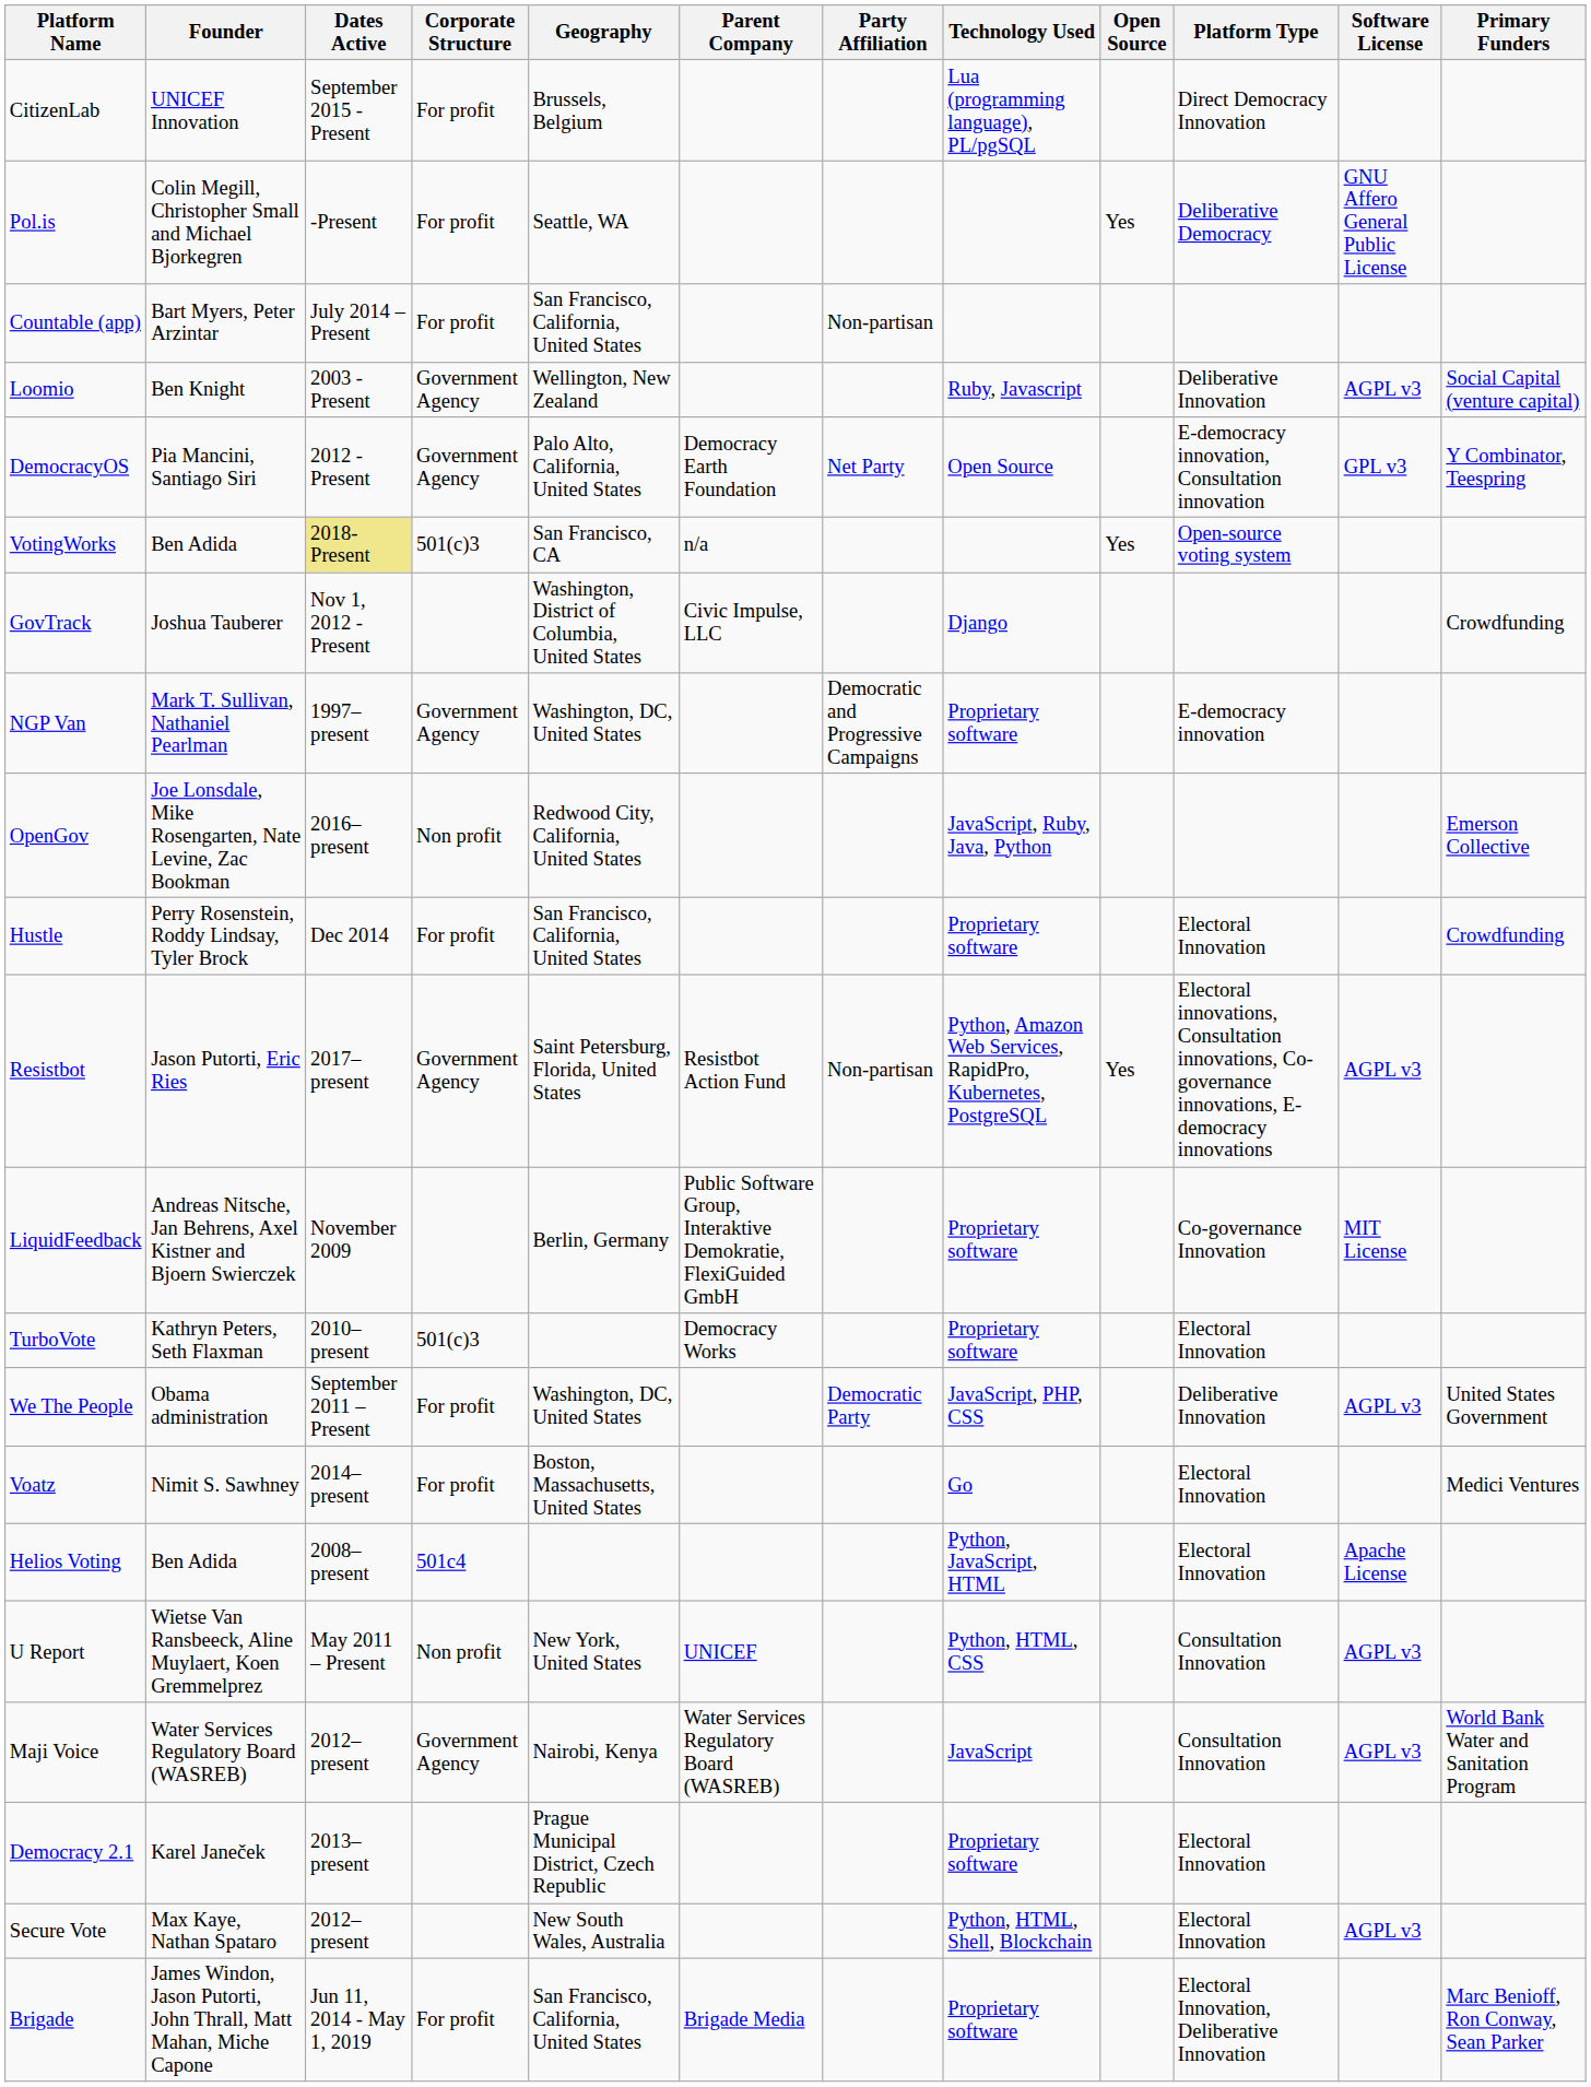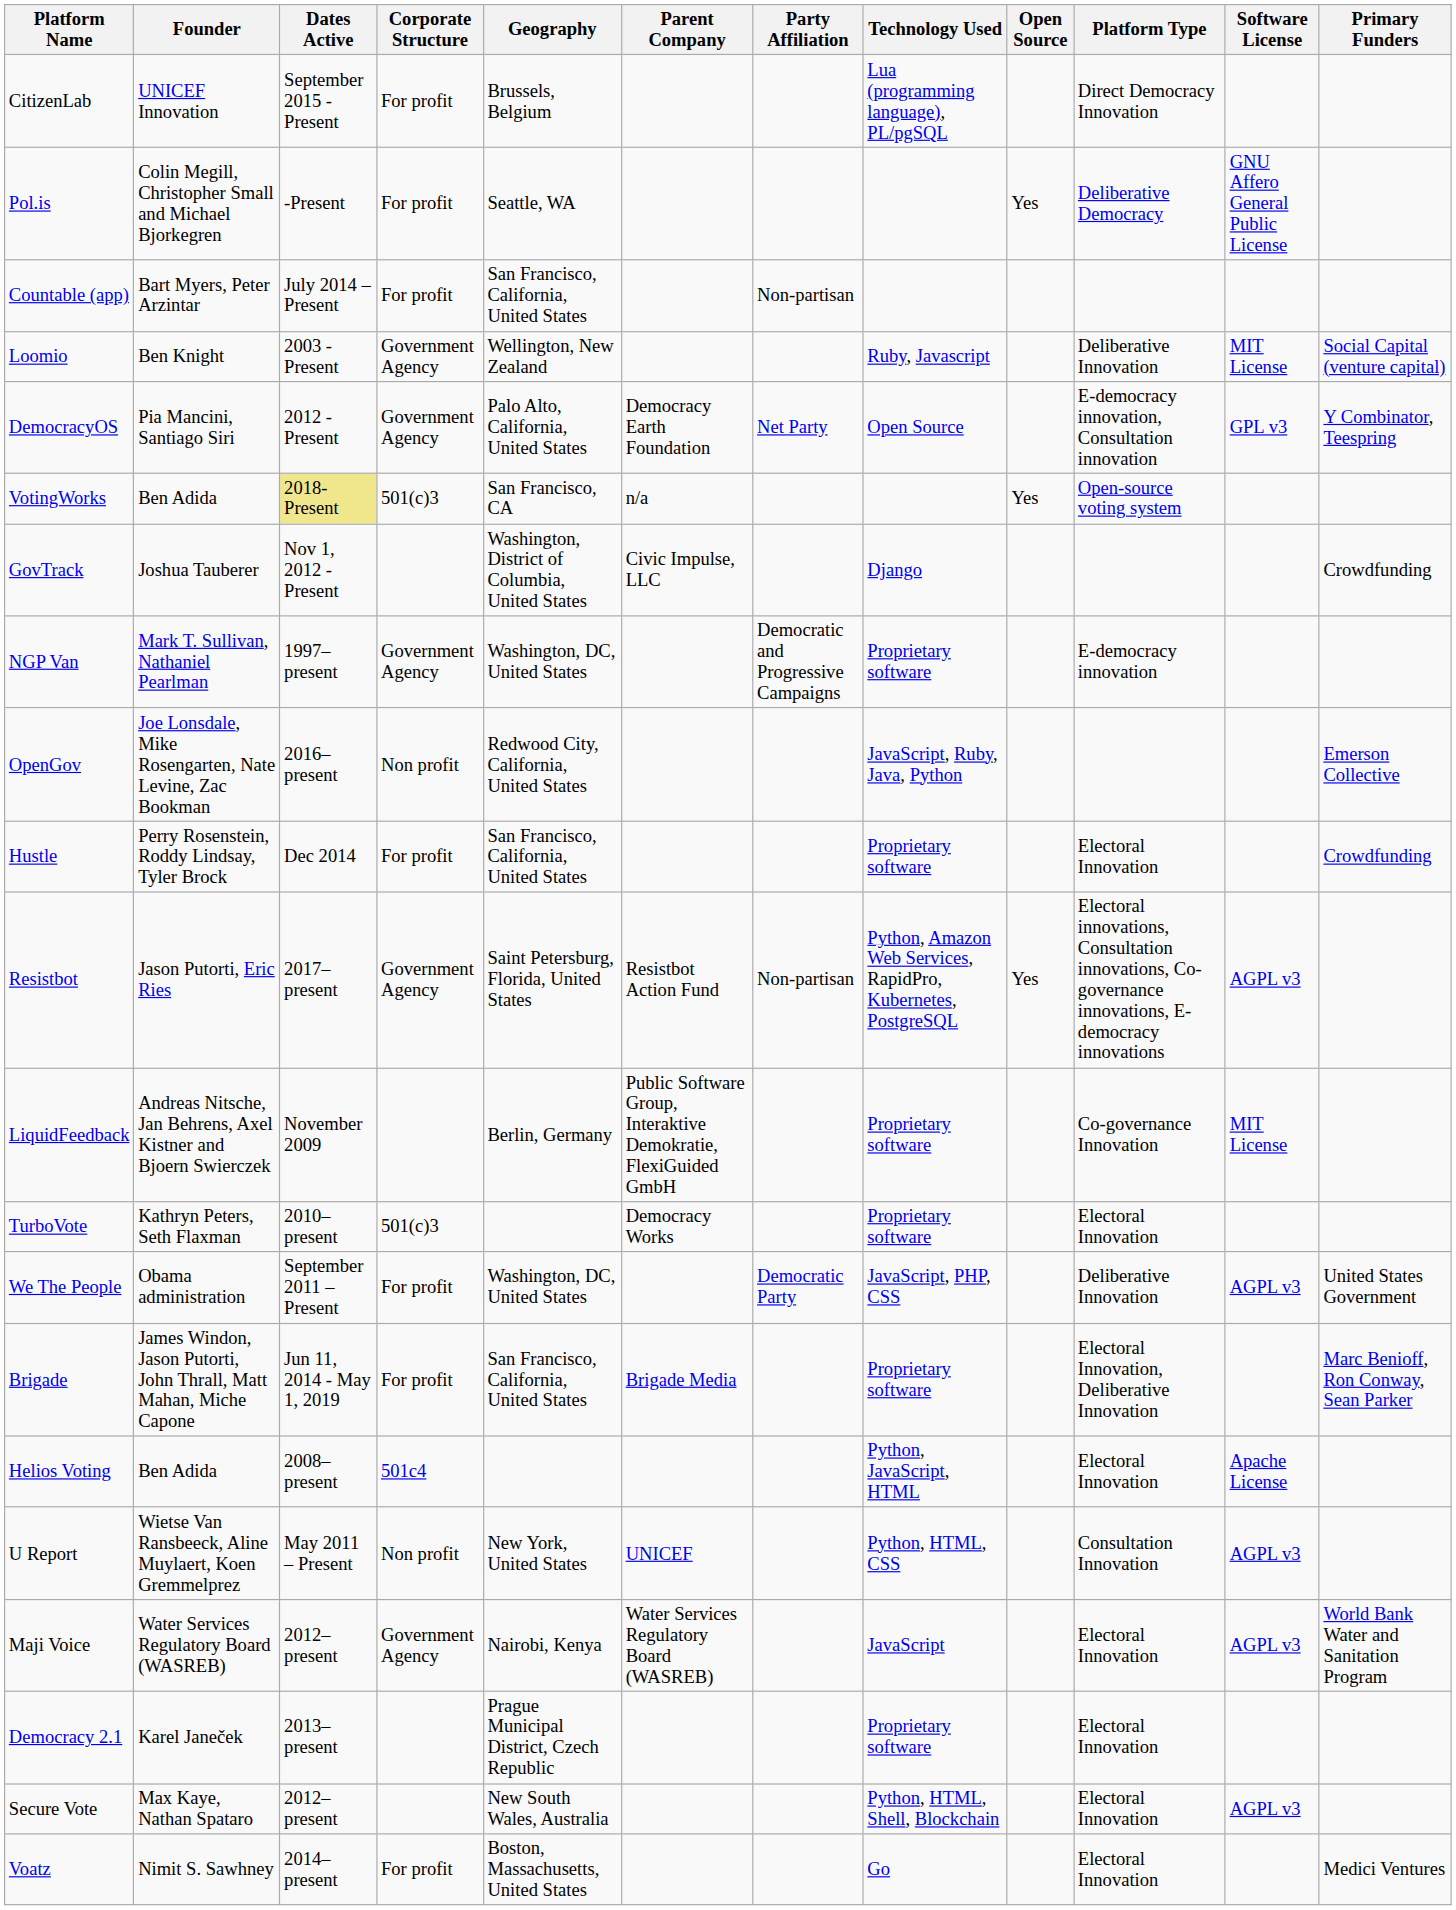Loomio | Software License: AGPL v3 -> MIT License
rows swapped: Voatz <-> Brigade
Maji Voice | Platform Type: Consultation Innovation -> Electoral Innovation
